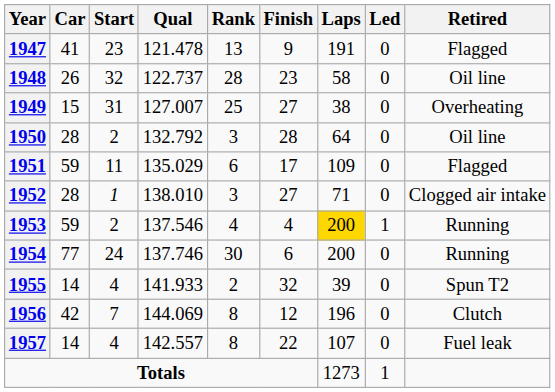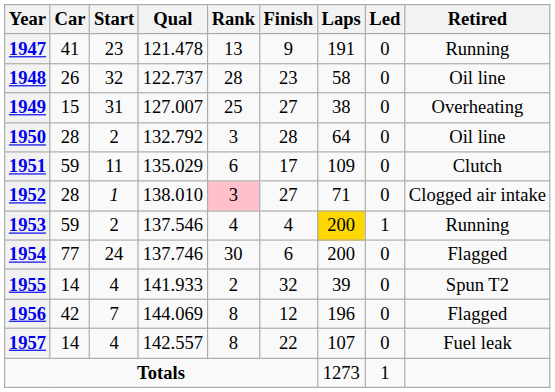1947 | Retired: Flagged -> Running
1951 | Retired: Flagged -> Clutch
1952 | Rank: no background -> pink background
1954 | Retired: Running -> Flagged
1956 | Retired: Clutch -> Flagged
